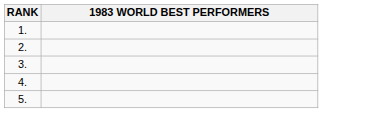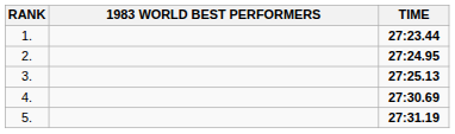+ column: TIME | 27:23.44 | 27:24.95 | 27:25.13 | 27:30.69 | 27:31.19
